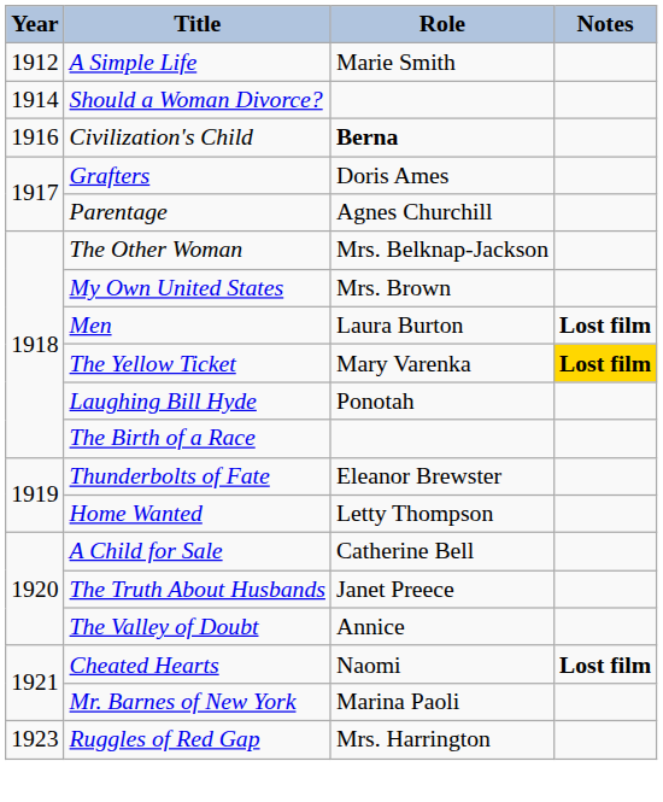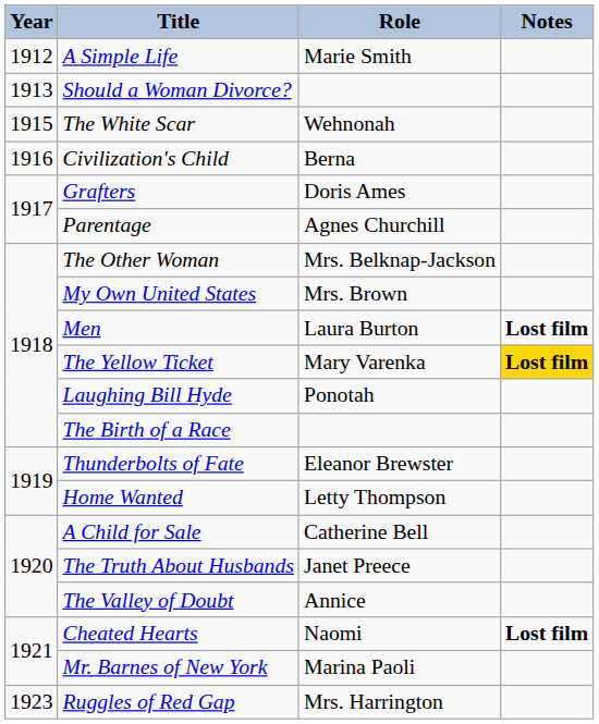Should a Woman Divorce? | Year: 1914 -> 1913
+ row: 1915 | The White Scar | Wehnonah
Civilization's Child | Role: bold -> normal
